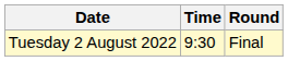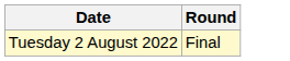- column: Time | 9:30
